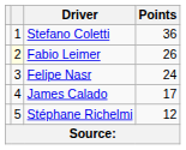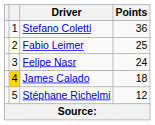Fabio Leimer | Points: 26 -> 25
James Calado | column 2: no background -> gold background
James Calado | Points: 17 -> 18
